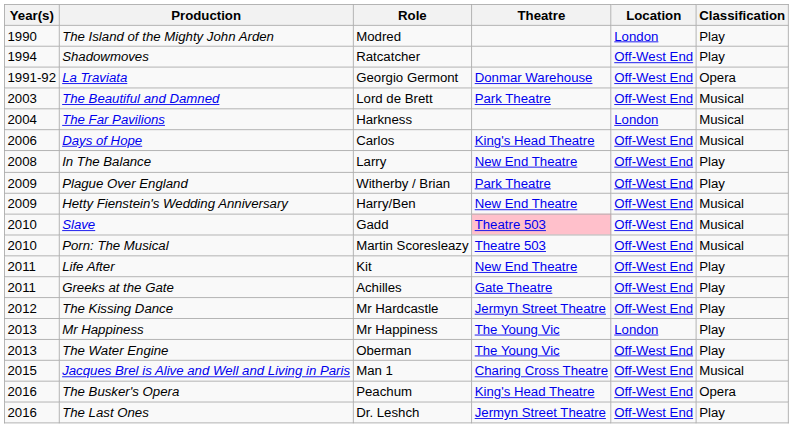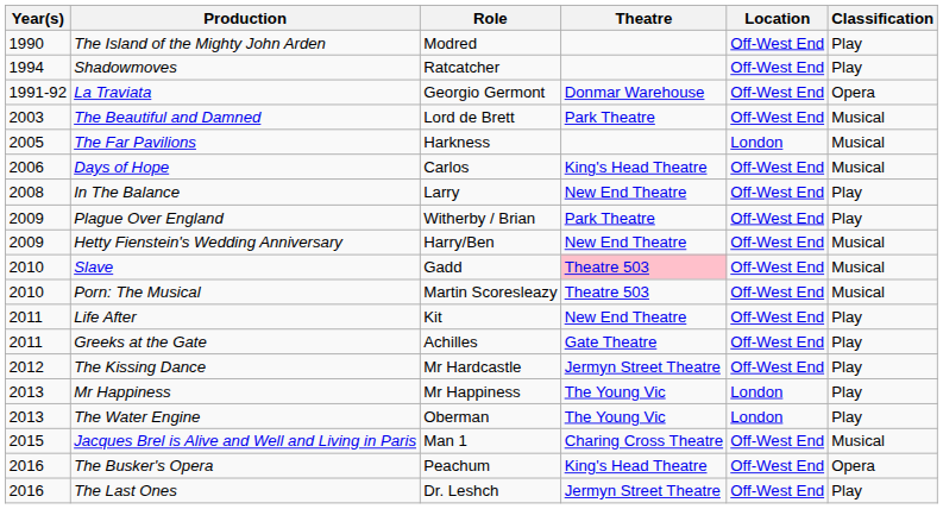The Island of the Mighty John Arden | Location: London -> Off-West End
The Far Pavilions | Year(s): 2004 -> 2005
The Water Engine | Location: Off-West End -> London
